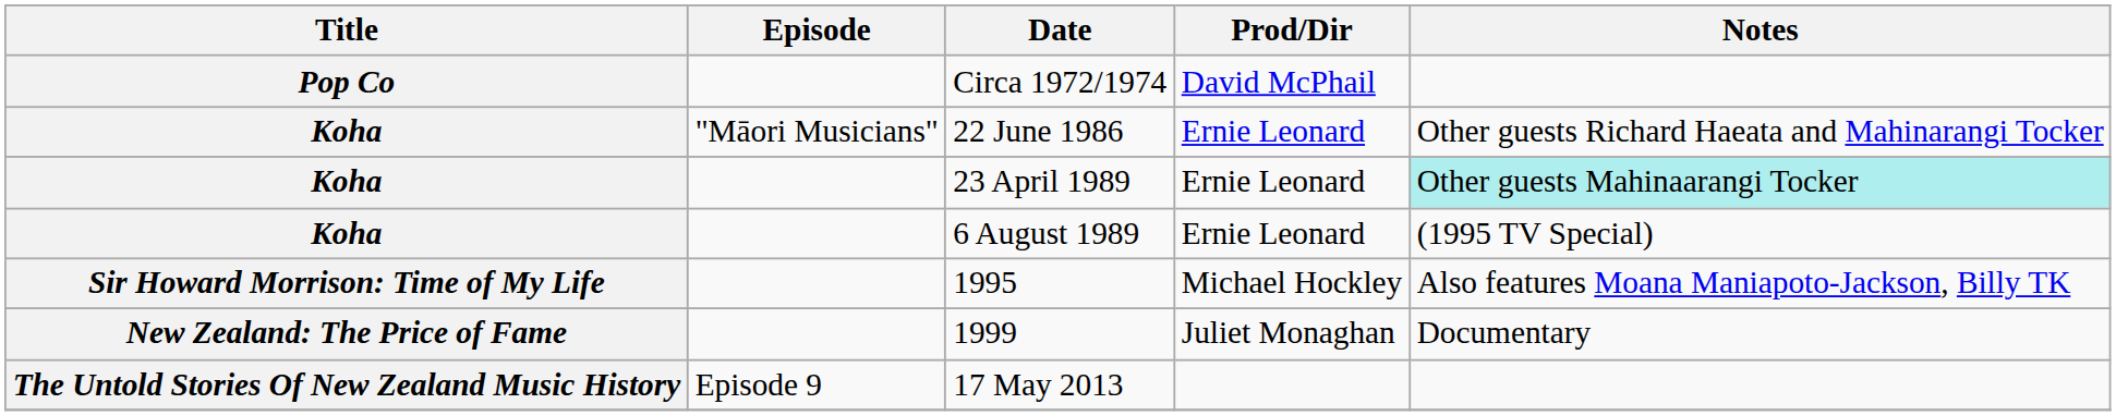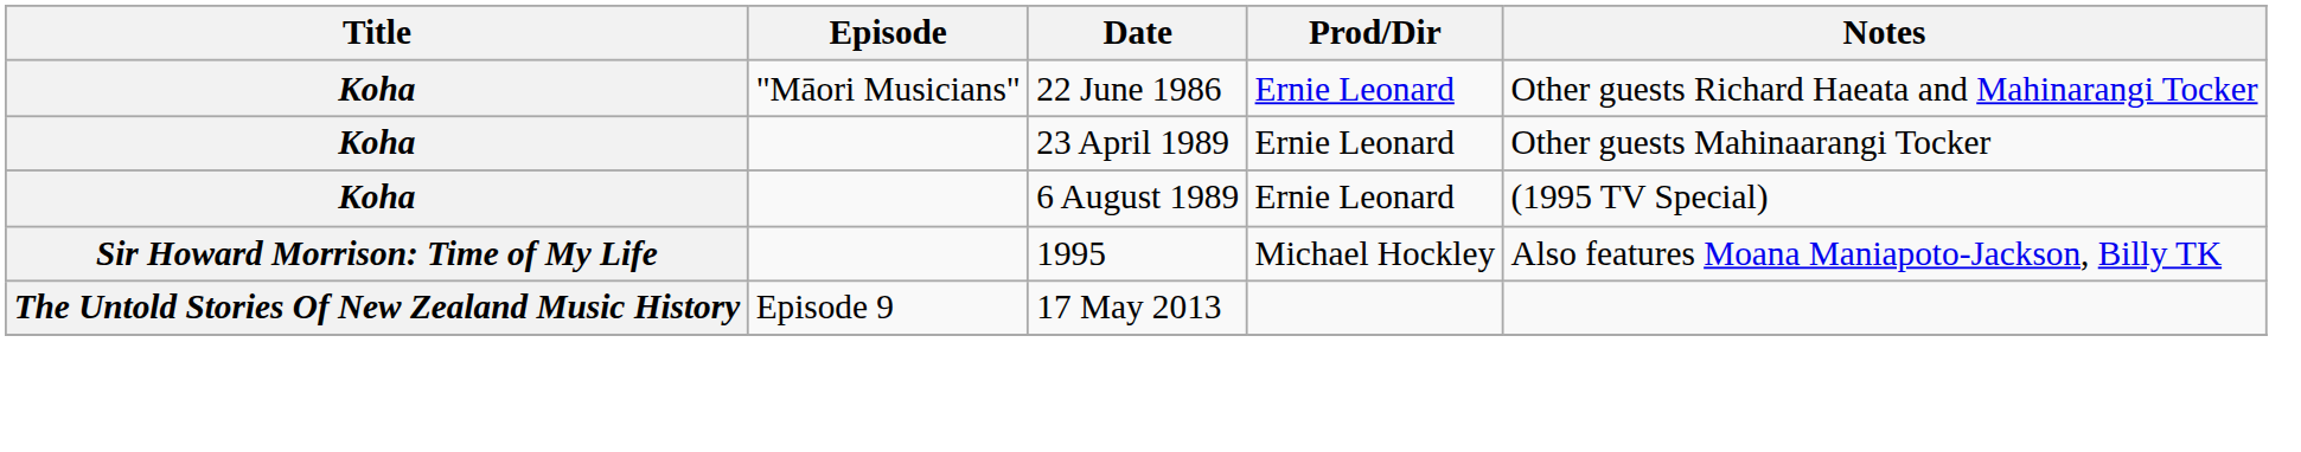- row: Pop Co | Circa 1972/1974 | David McPhail
23 April 1989 | Notes: paleturquoise background -> no background
- row: New Zealand: The Price of Fame | 1999 | Juliet Monaghan | Documentary
